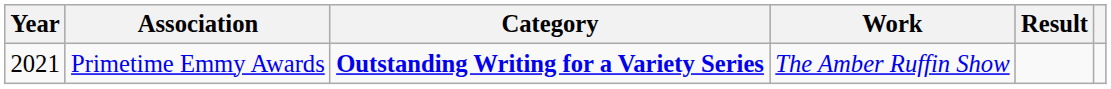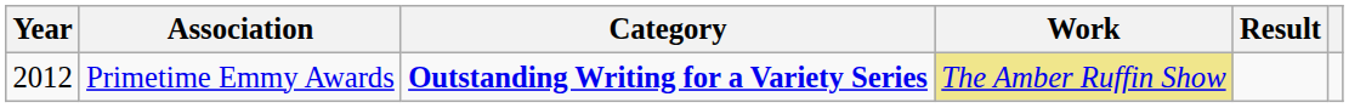Primetime Emmy Awards | Year: 2021 -> 2012
Primetime Emmy Awards | Work: no background -> khaki background
